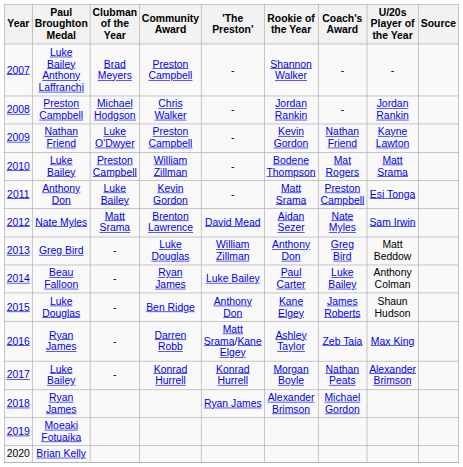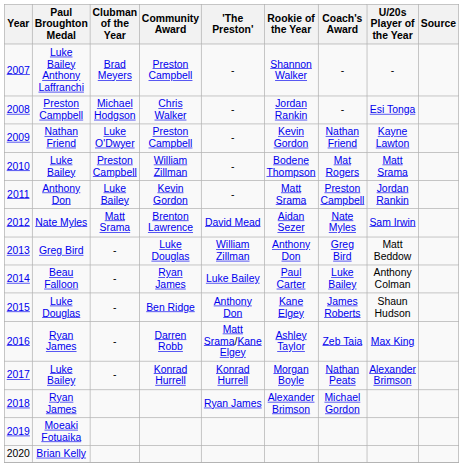2008 | U/20s Player of the Year: Jordan Rankin -> Esi Tonga
2011 | U/20s Player of the Year: Esi Tonga -> Jordan Rankin
